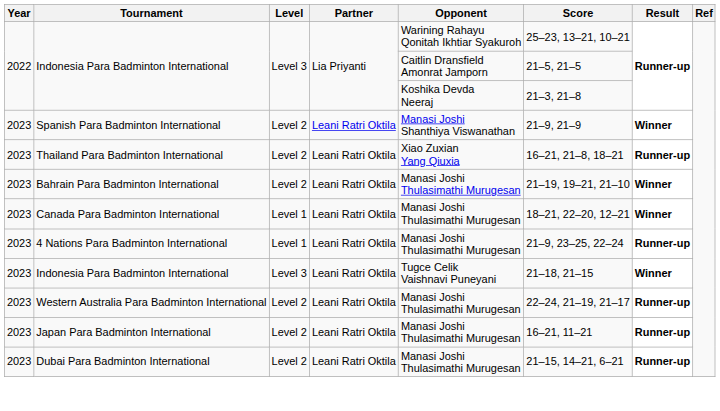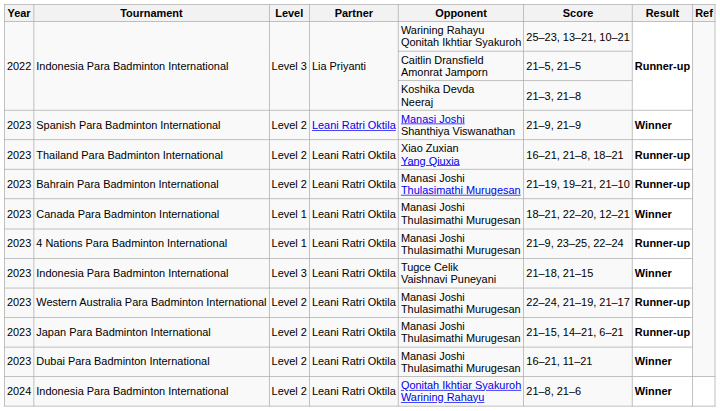Bahrain Para Badminton International | Result: Winner -> Runner-up
Japan Para Badminton International | Score: 16–21, 11–21 -> 21–15, 14–21, 6–21
Dubai Para Badminton International | Score: 21–15, 14–21, 6–21 -> 16–21, 11–21
Dubai Para Badminton International | Result: Runner-up -> Winner
+ row: 2024 | Indonesia Para Badminton International | Level 2 | Leani Ratri Oktila | Qonitah Ikhtiar Syakuroh Warining Rahayu | 21–8, 21–6 | Winner
